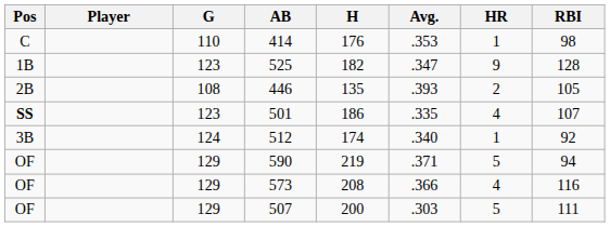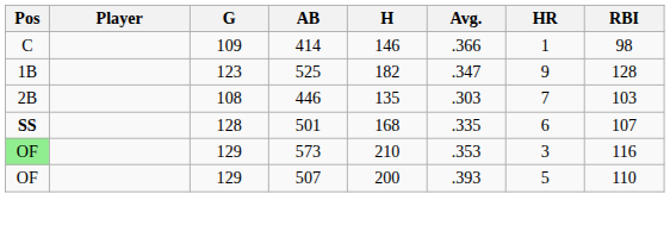414 | G: 110 -> 109
414 | H: 176 -> 146
414 | Avg.: .353 -> .366
446 | Avg.: .393 -> .303
446 | HR: 2 -> 7
446 | RBI: 105 -> 103
501 | G: 123 -> 128
501 | H: 186 -> 168
501 | HR: 4 -> 6
- row: 3B | 124 | 512 | 174 | .340 | 1 | 92
- row: OF | 129 | 590 | 219 | .371 | 5 | 94
573 | Pos: no background -> lightgreen background
573 | H: 208 -> 210
573 | Avg.: .366 -> .353
573 | HR: 4 -> 3
507 | Avg.: .303 -> .393
507 | RBI: 111 -> 110
